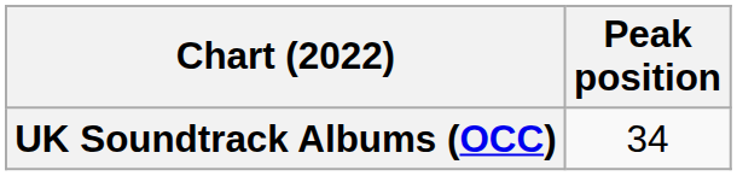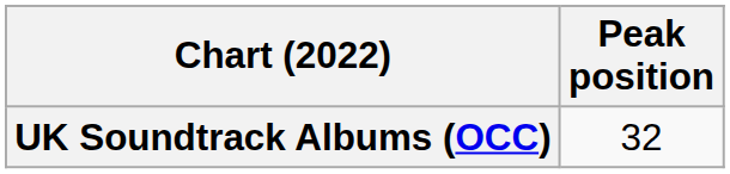UK Soundtrack Albums (OCC) | Peak position: 34 -> 32
